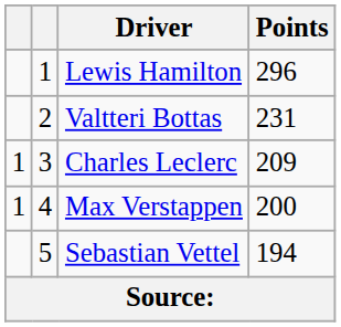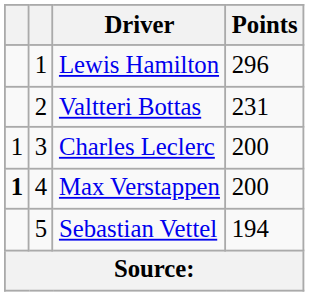Charles Leclerc | Points: 209 -> 200
Max Verstappen | column 1: normal -> bold
